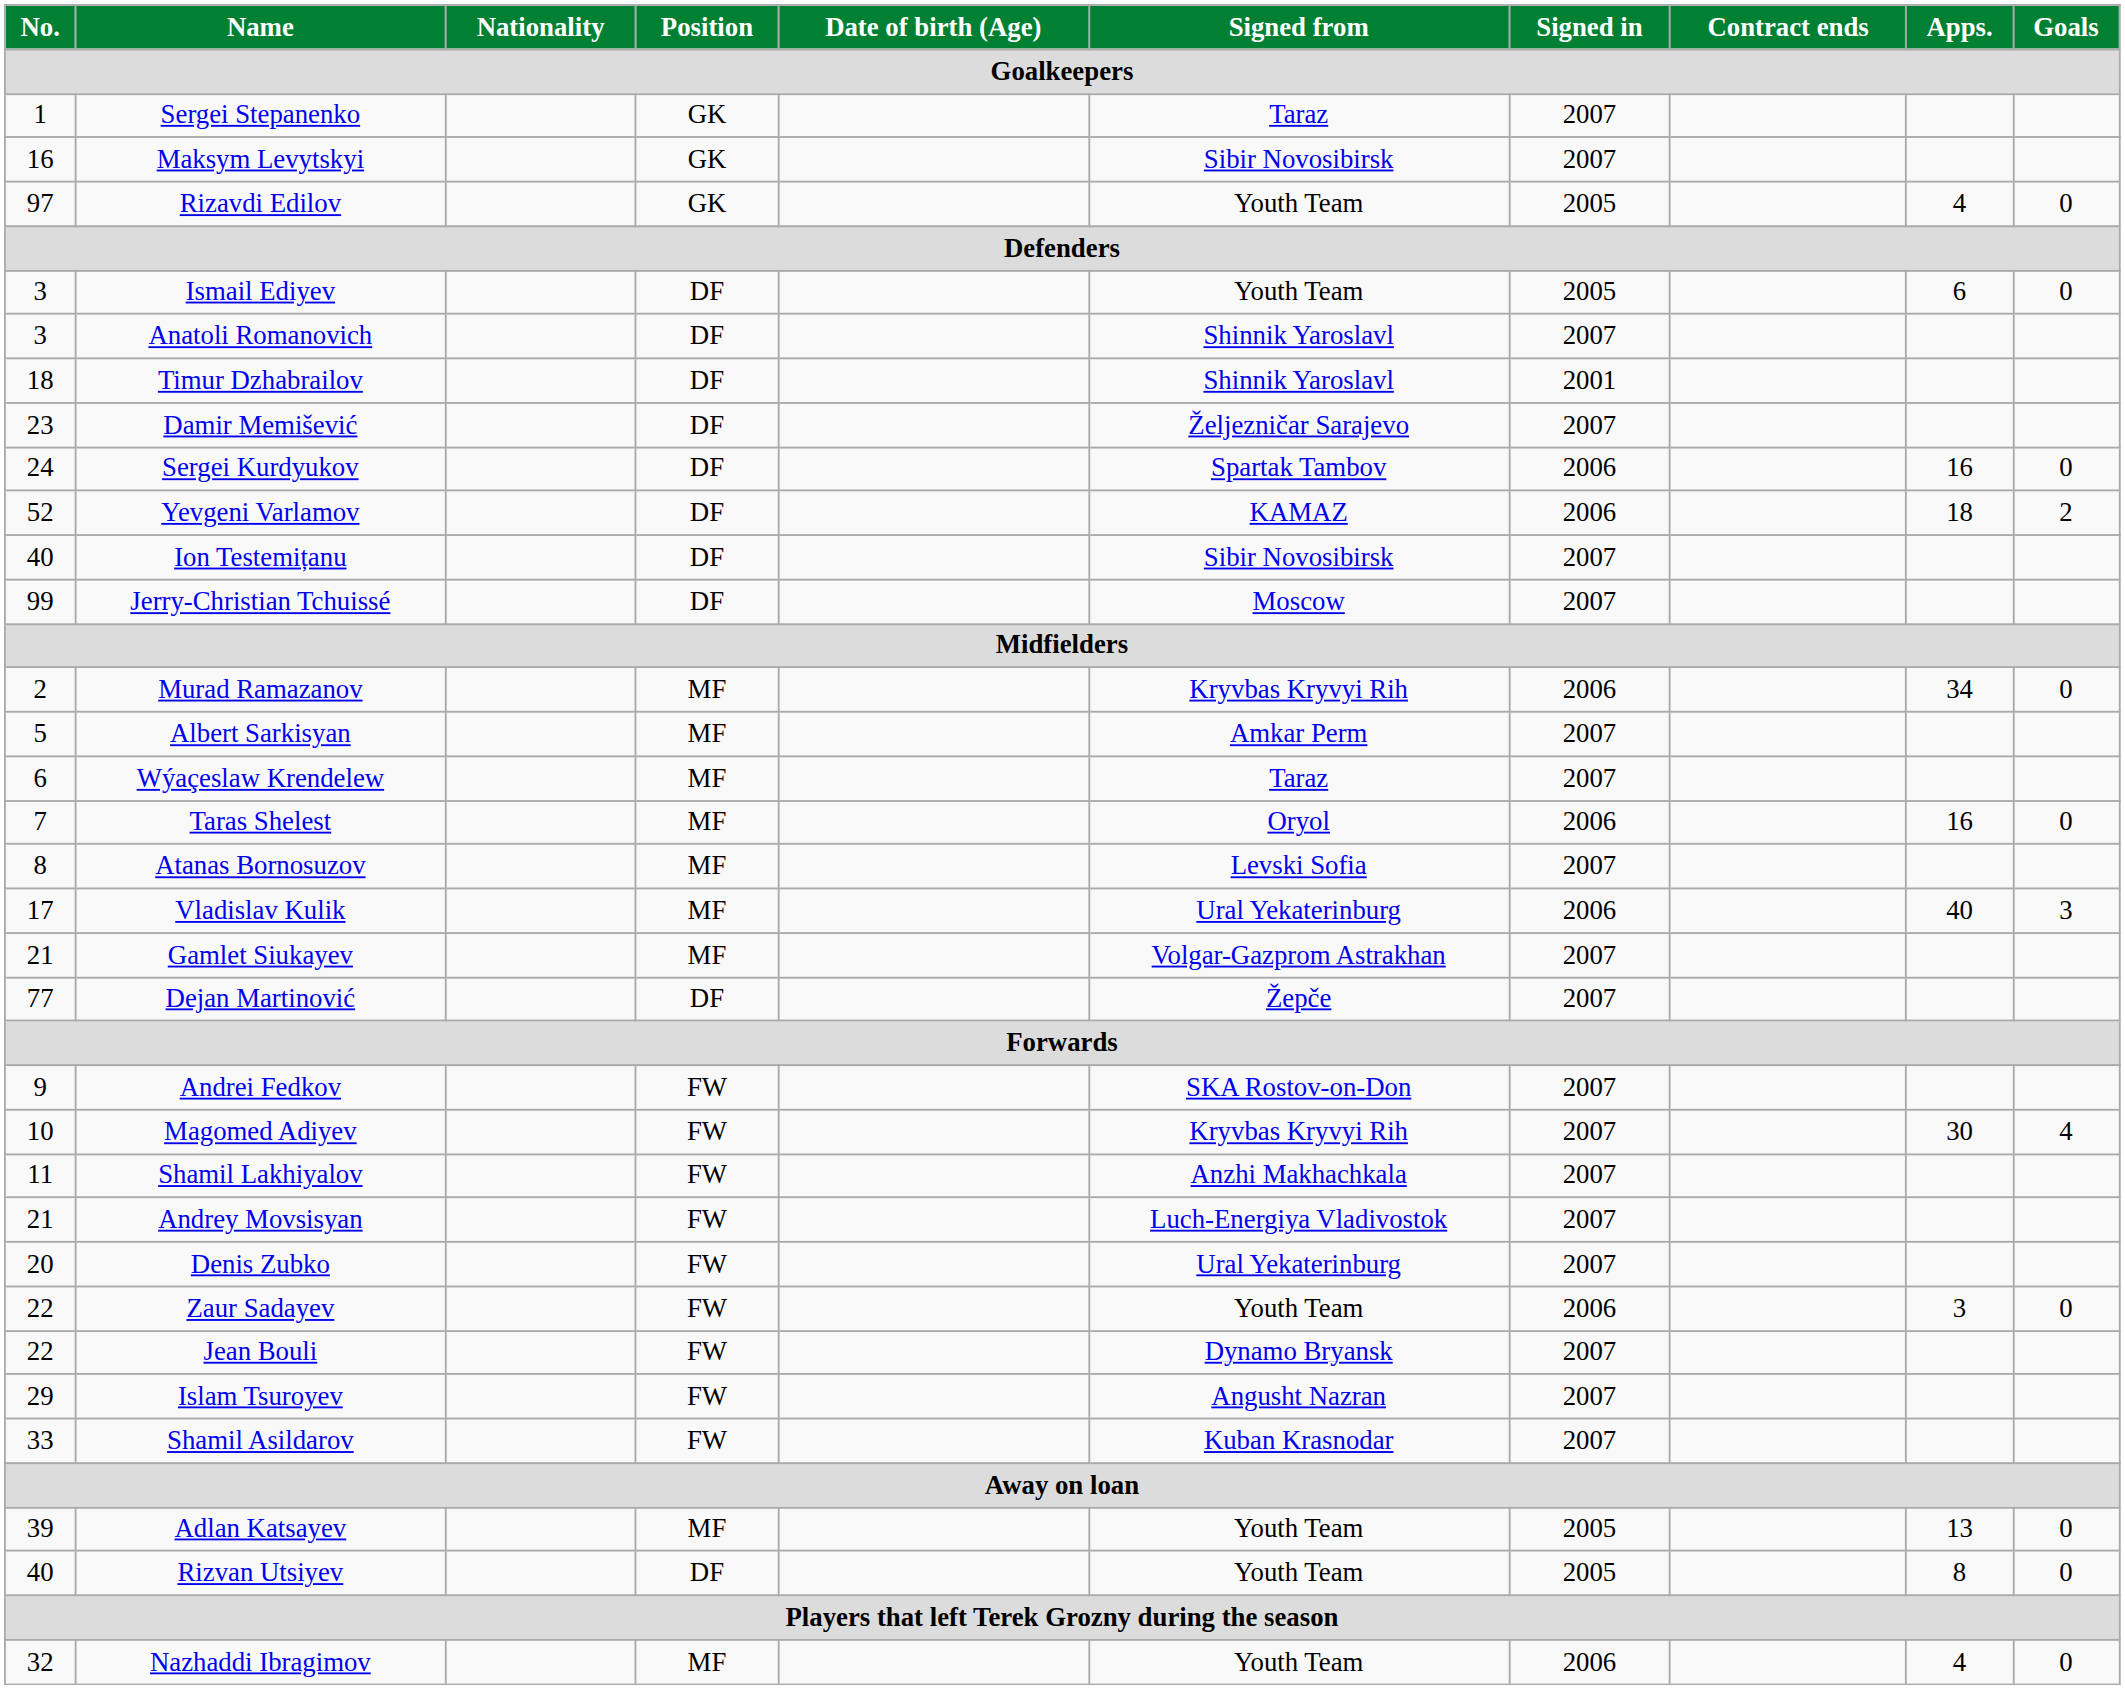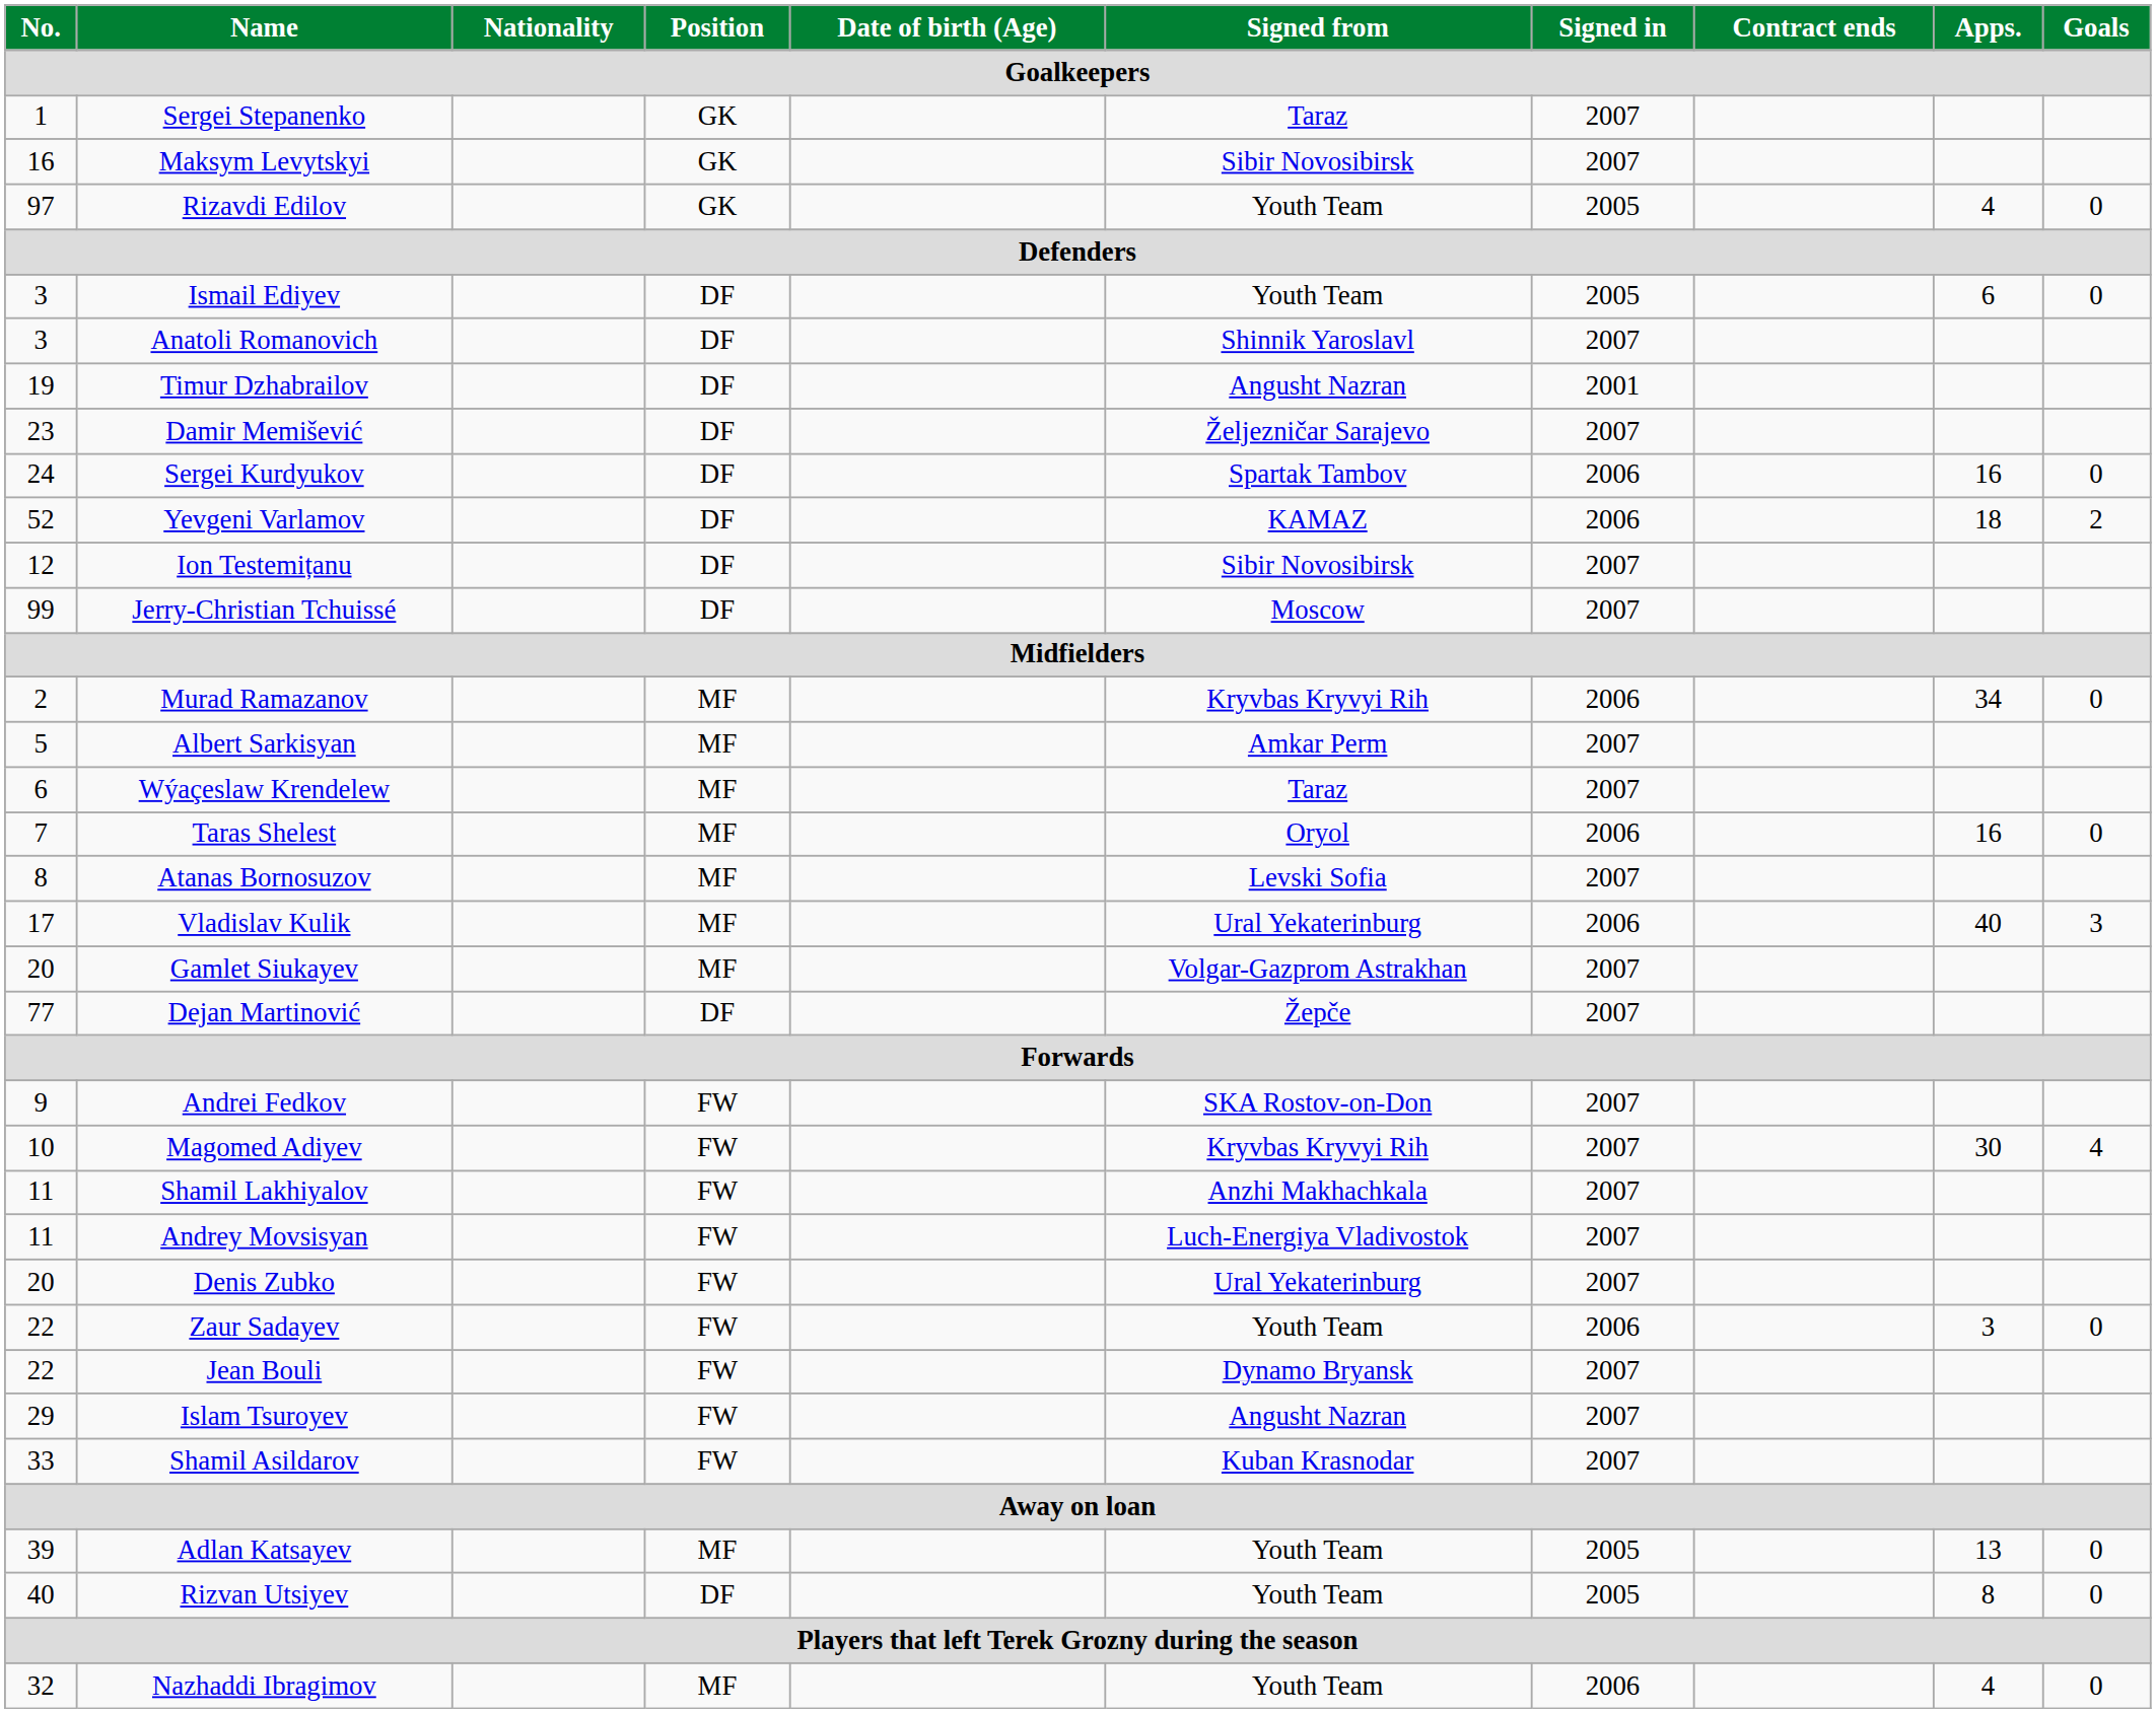Timur Dzhabrailov | No.: 18 -> 19
Timur Dzhabrailov | Signed from: Shinnik Yaroslavl -> Angusht Nazran
Ion Testemițanu | No.: 40 -> 12
Gamlet Siukayev | No.: 21 -> 20
Andrey Movsisyan | No.: 21 -> 11
